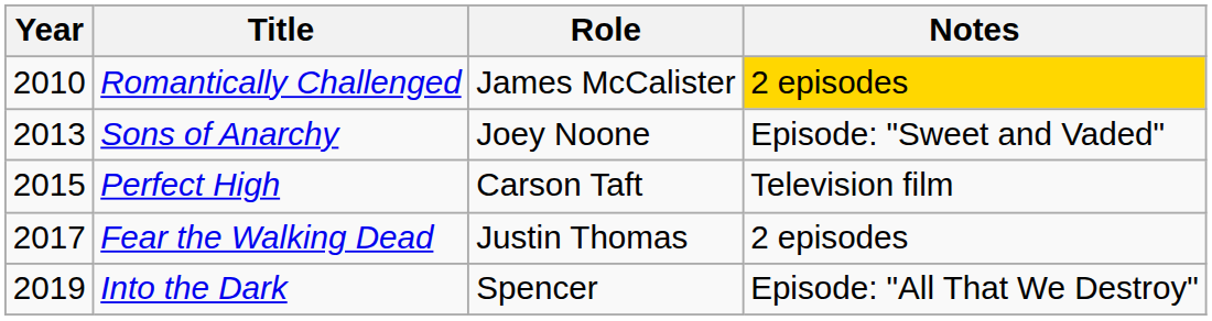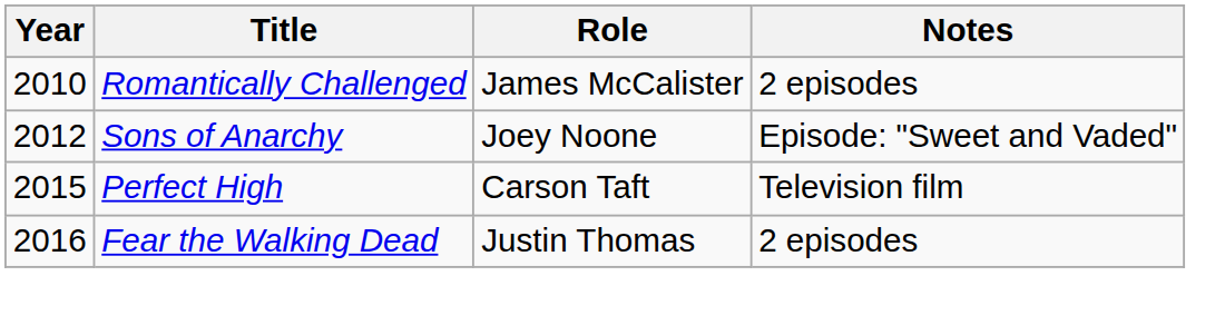Romantically Challenged | Notes: gold background -> no background
Sons of Anarchy | Year: 2013 -> 2012
Fear the Walking Dead | Year: 2017 -> 2016
- row: 2019 | Into the Dark | Spencer | Episode: "All That We Destroy"
